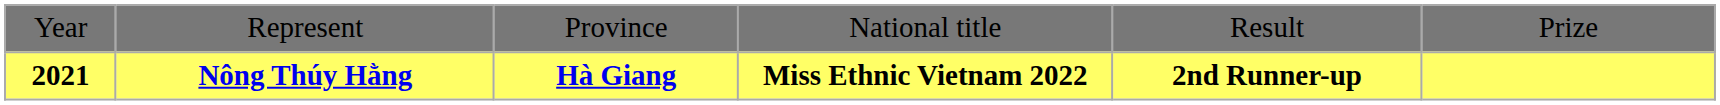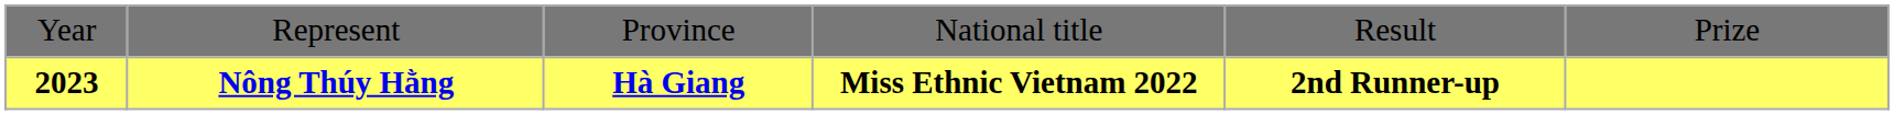Nông Thúy Hằng | column 1: 2021 -> 2023
